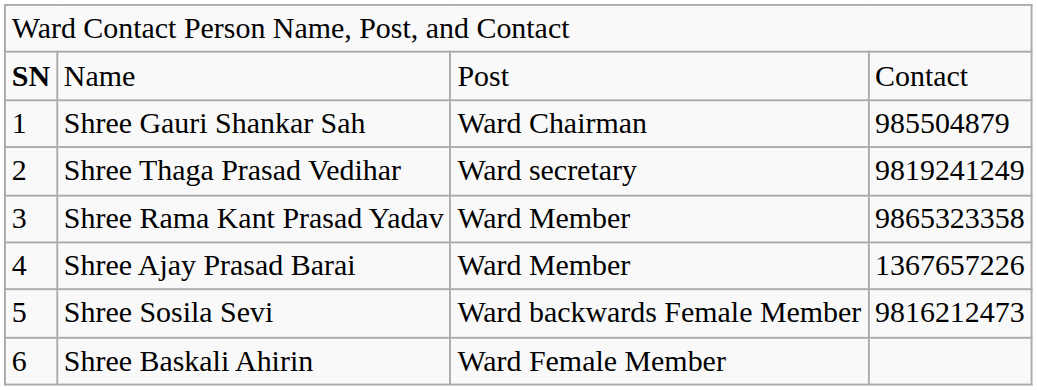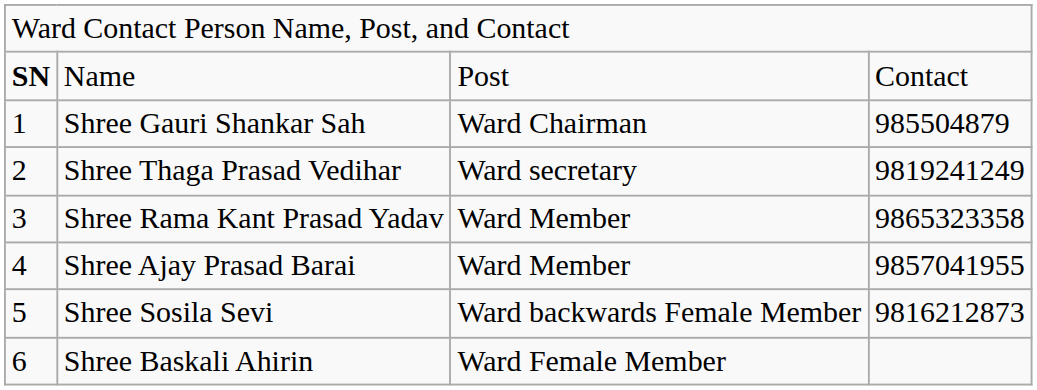Shree Ajay Prasad Barai | column 4: 1367657226 -> 9857041955
Shree Sosila Sevi | column 4: 9816212473 -> 9816212873
